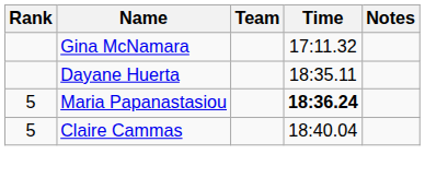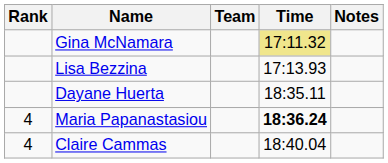Gina McNamara | Time: no background -> khaki background
+ row: Lisa Bezzina | 17:13.93
Maria Papanastasiou | Rank: 5 -> 4
Claire Cammas | Rank: 5 -> 4
